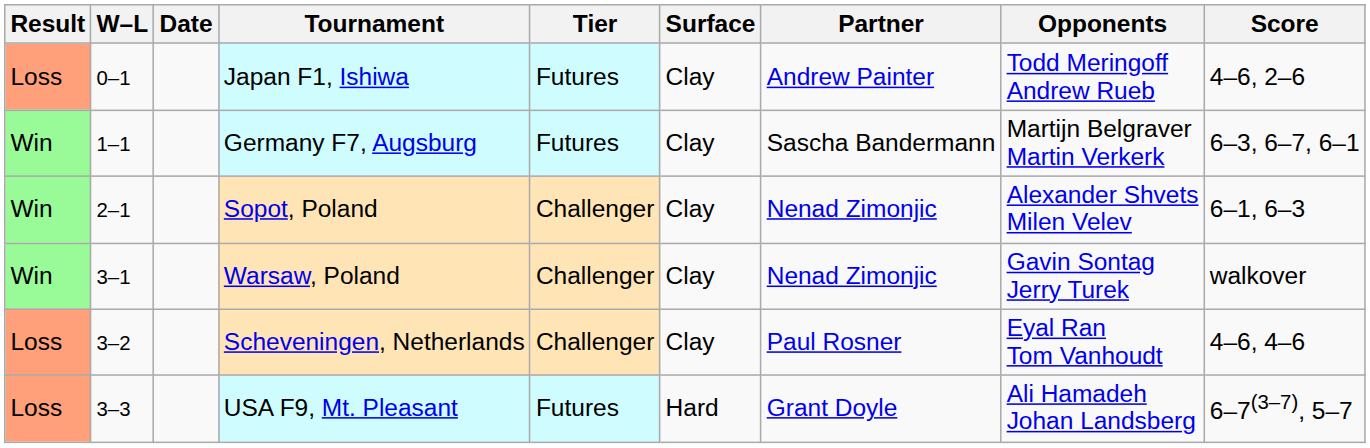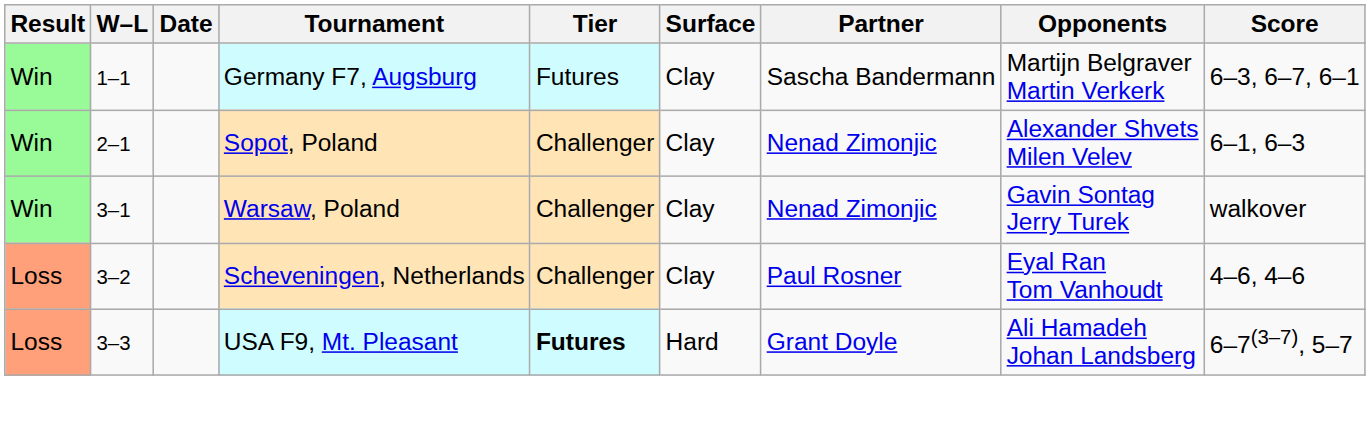- row: Loss | 0–1 | Japan F1, Ishiwa | Futures | Clay | Andrew Painter | Todd Meringoff Andrew Rueb | 4–6, 2–6
USA F9, Mt. Pleasant | Tier: normal -> bold
